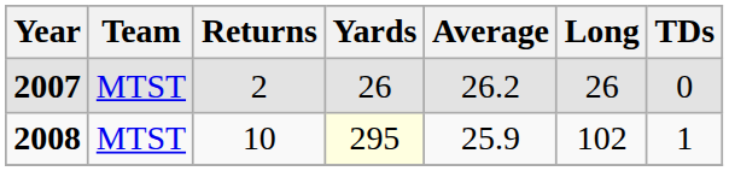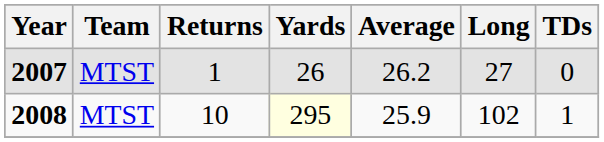2007 | Returns: 2 -> 1
2007 | Long: 26 -> 27
